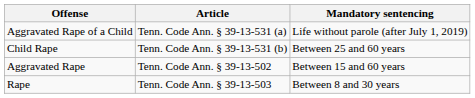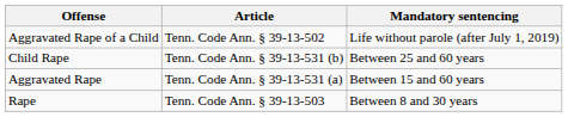Aggravated Rape of a Child | Article: Tenn. Code Ann. § 39-13-531 (a) -> Tenn. Code Ann. § 39-13-502
Aggravated Rape | Article: Tenn. Code Ann. § 39-13-502 -> Tenn. Code Ann. § 39-13-531 (a)
